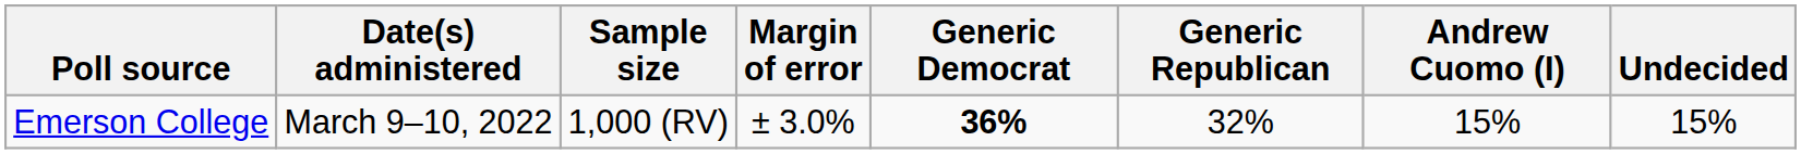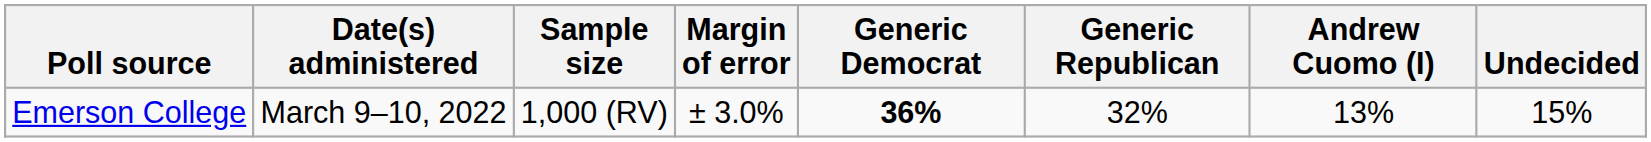Emerson College | Andrew Cuomo (I): 15% -> 13%
